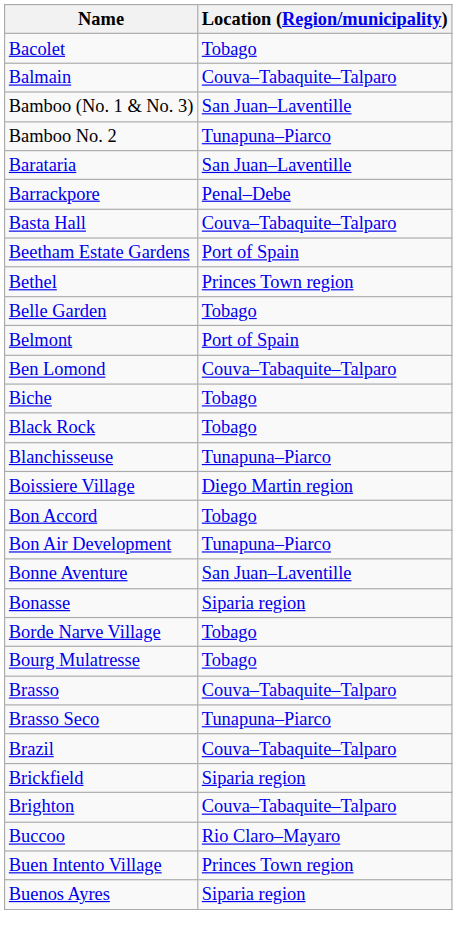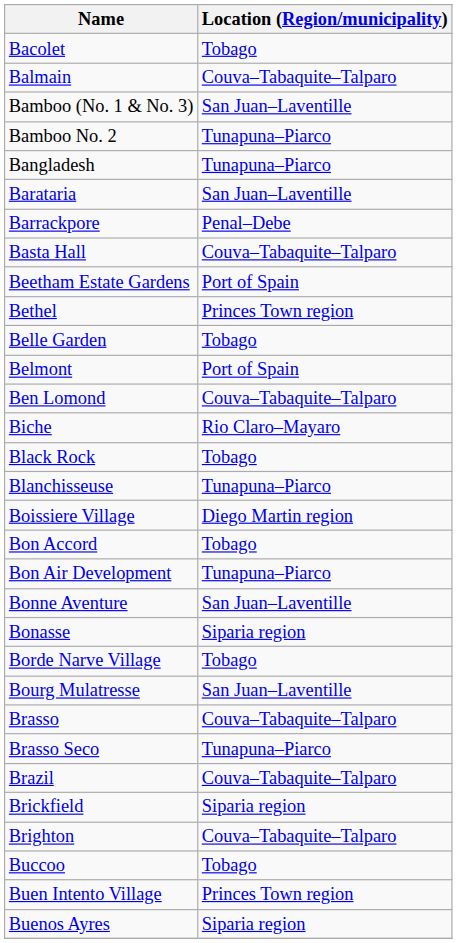+ row: Bangladesh | Tunapuna–Piarco
Biche | Location (Region/municipality): Tobago -> Rio Claro–Mayaro
Bourg Mulatresse | Location (Region/municipality): Tobago -> San Juan–Laventille
Buccoo | Location (Region/municipality): Rio Claro–Mayaro -> Tobago
